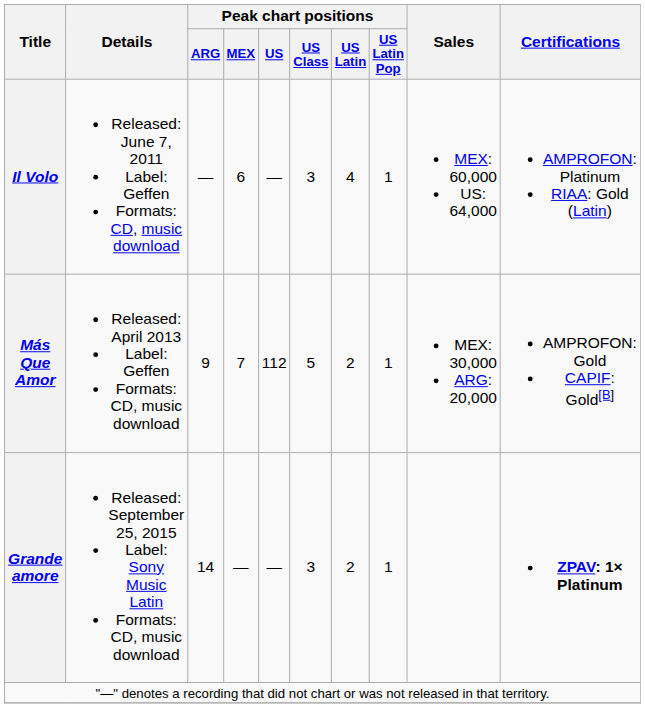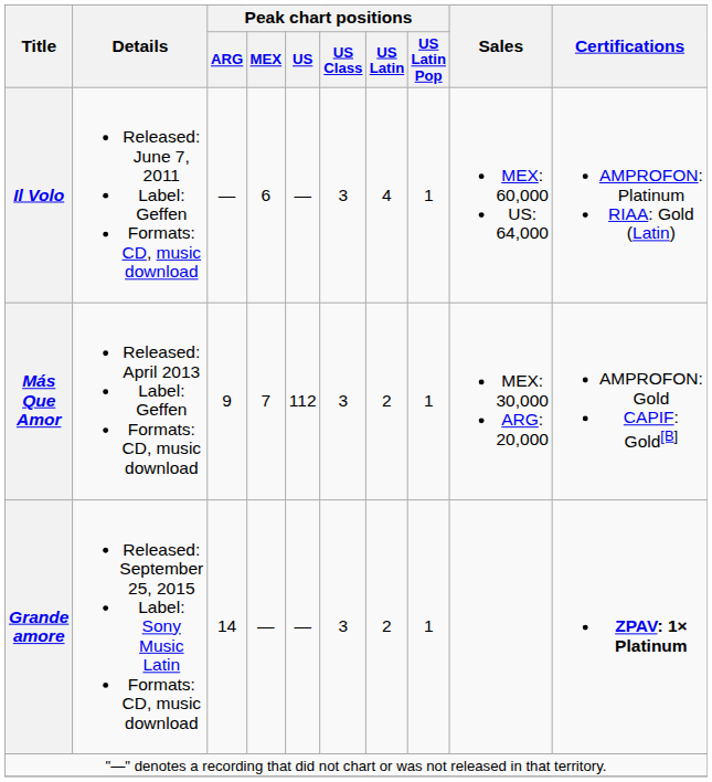Más Que Amor | Peak chart positions / US Class: 5 -> 3
